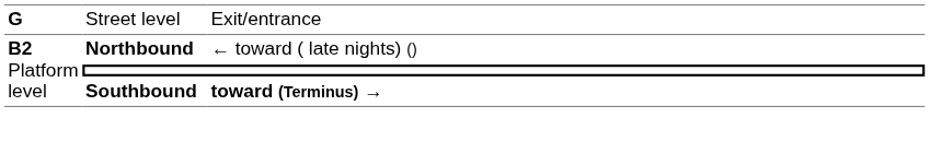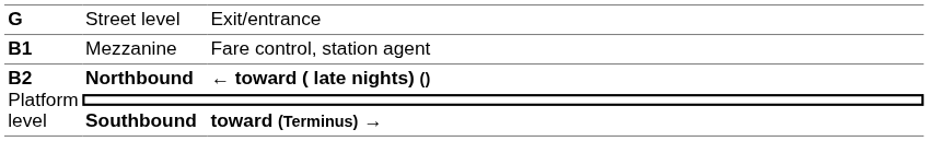+ row: B1 | Mezzanine | Fare control, station agent
Northbound | column 3: normal -> bold
